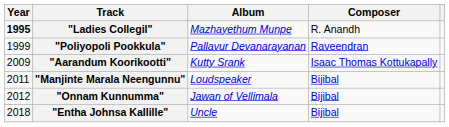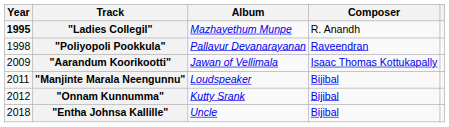"Poliyopoli Pookkula" | Year: 1999 -> 1998
"Aarandum Koorikootti" | Album: Kutty Srank -> Jawan of Vellimala
"Onnam Kunnumma" | Album: Jawan of Vellimala -> Kutty Srank
